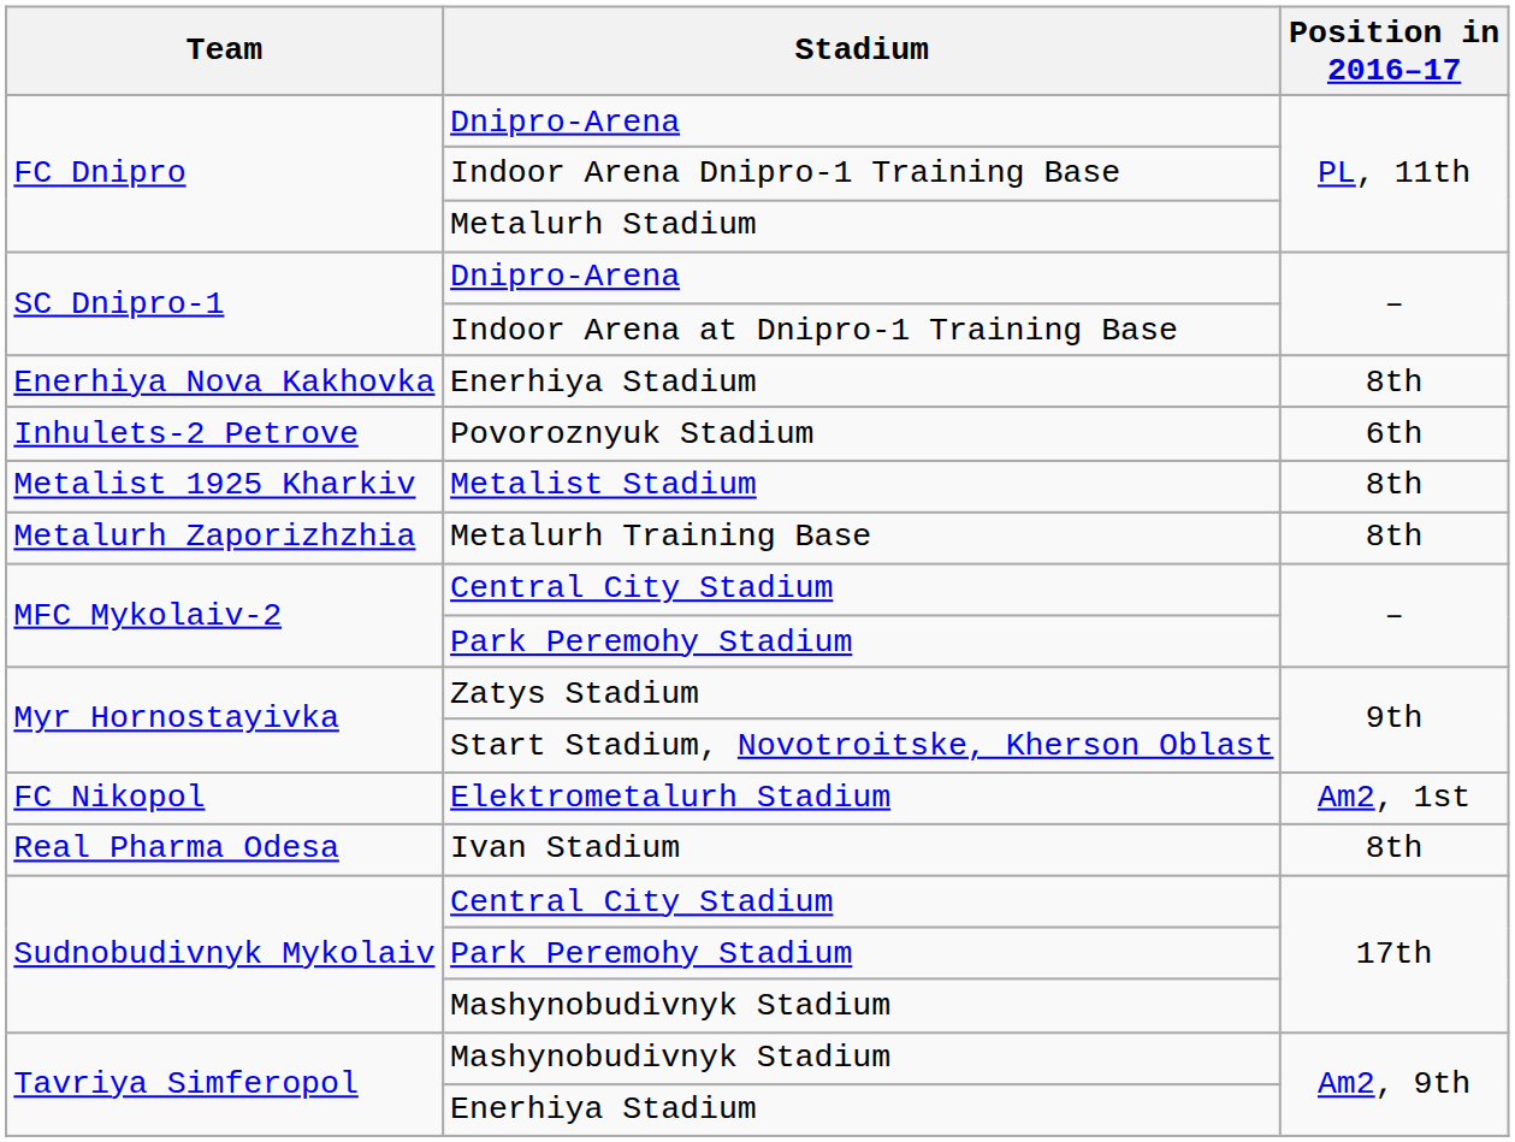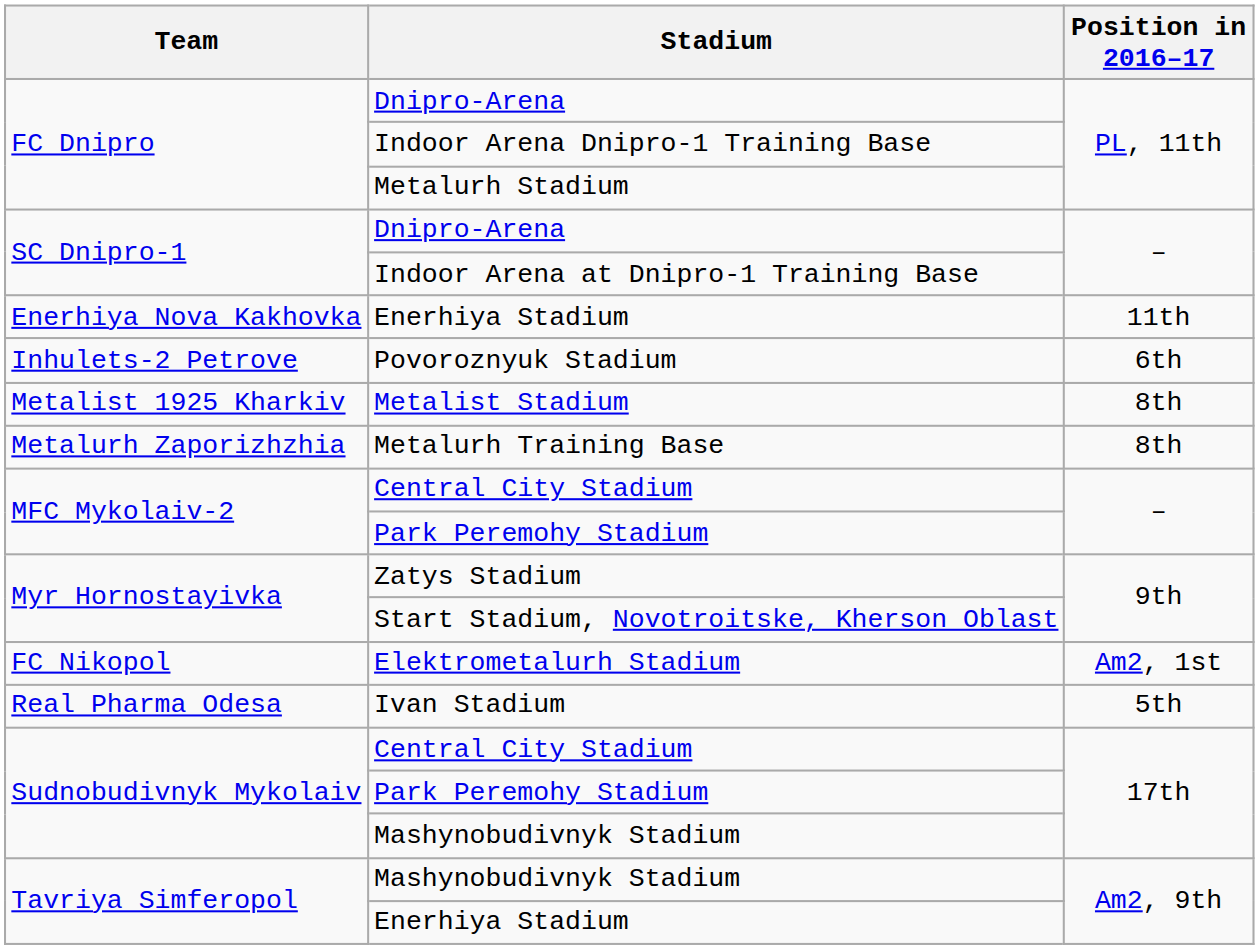Enerhiya Nova Kakhovka / Enerhiya Stadium | Position in 2016–17: 8th -> 11th
Ivan Stadium | Position in 2016–17: 8th -> 5th
